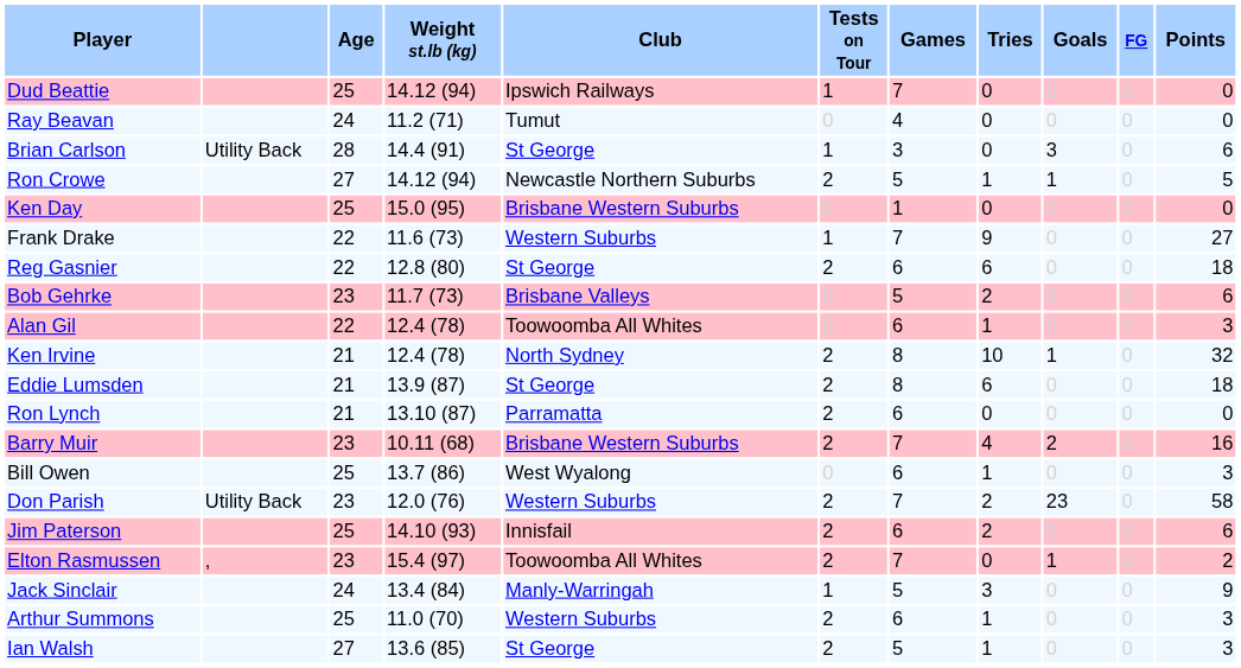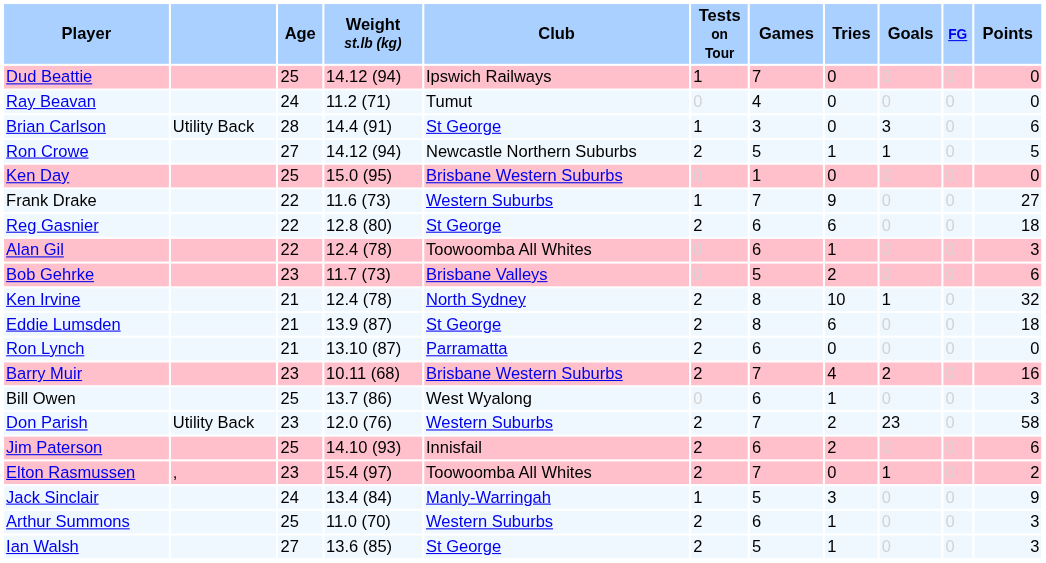rows swapped: Bob Gehrke <-> Alan Gil
